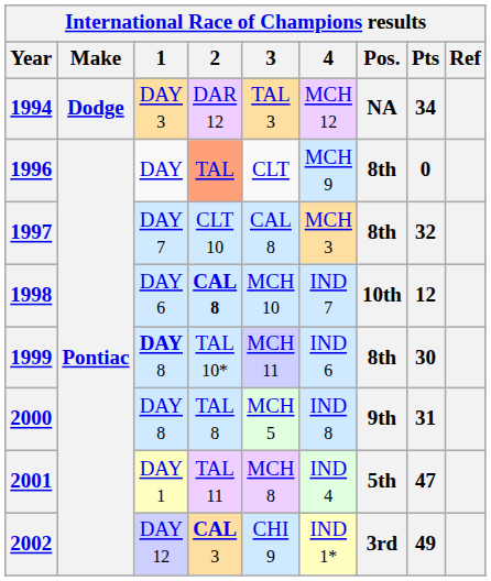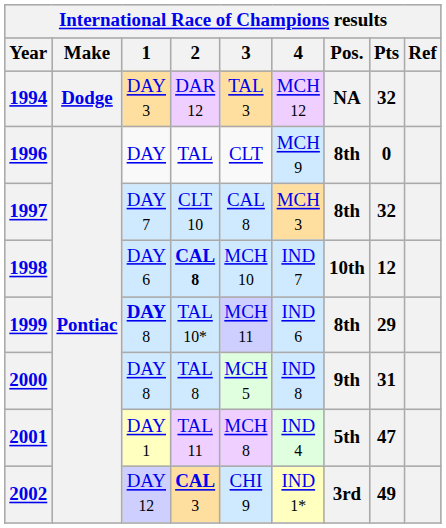1994 | Pts: 34 -> 32
1996 | 2: lightsalmon background -> no background
1999 | Pts: 30 -> 29
